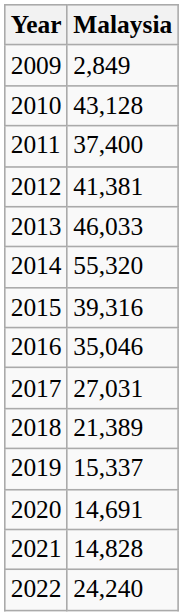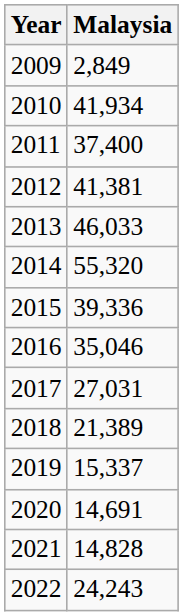2010 | Malaysia: 43,128 -> 41,934
2015 | Malaysia: 39,316 -> 39,336
2022 | Malaysia: 24,240 -> 24,243
